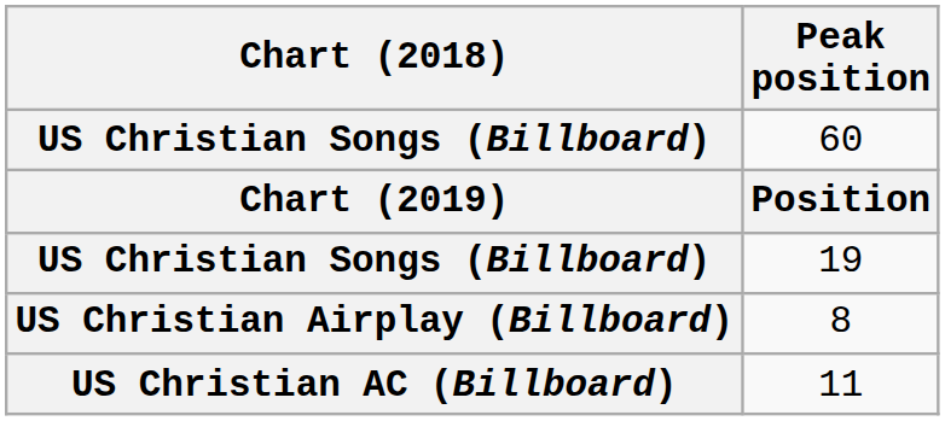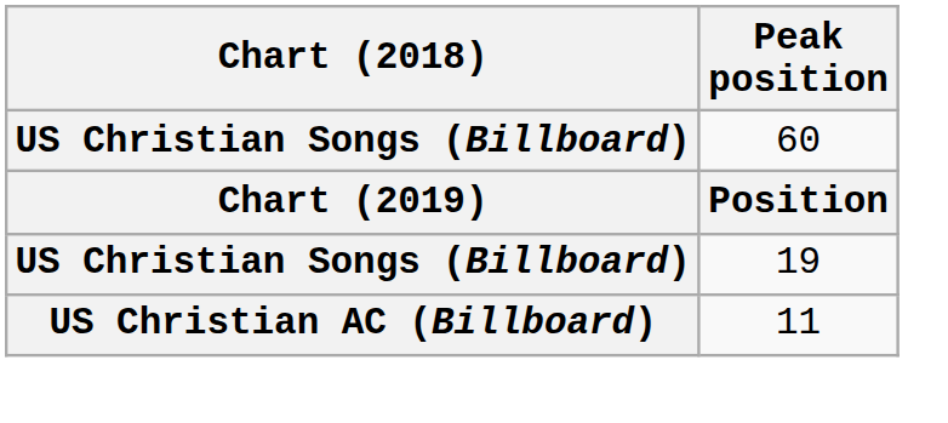- row: US Christian Airplay (Billboard) | 8
